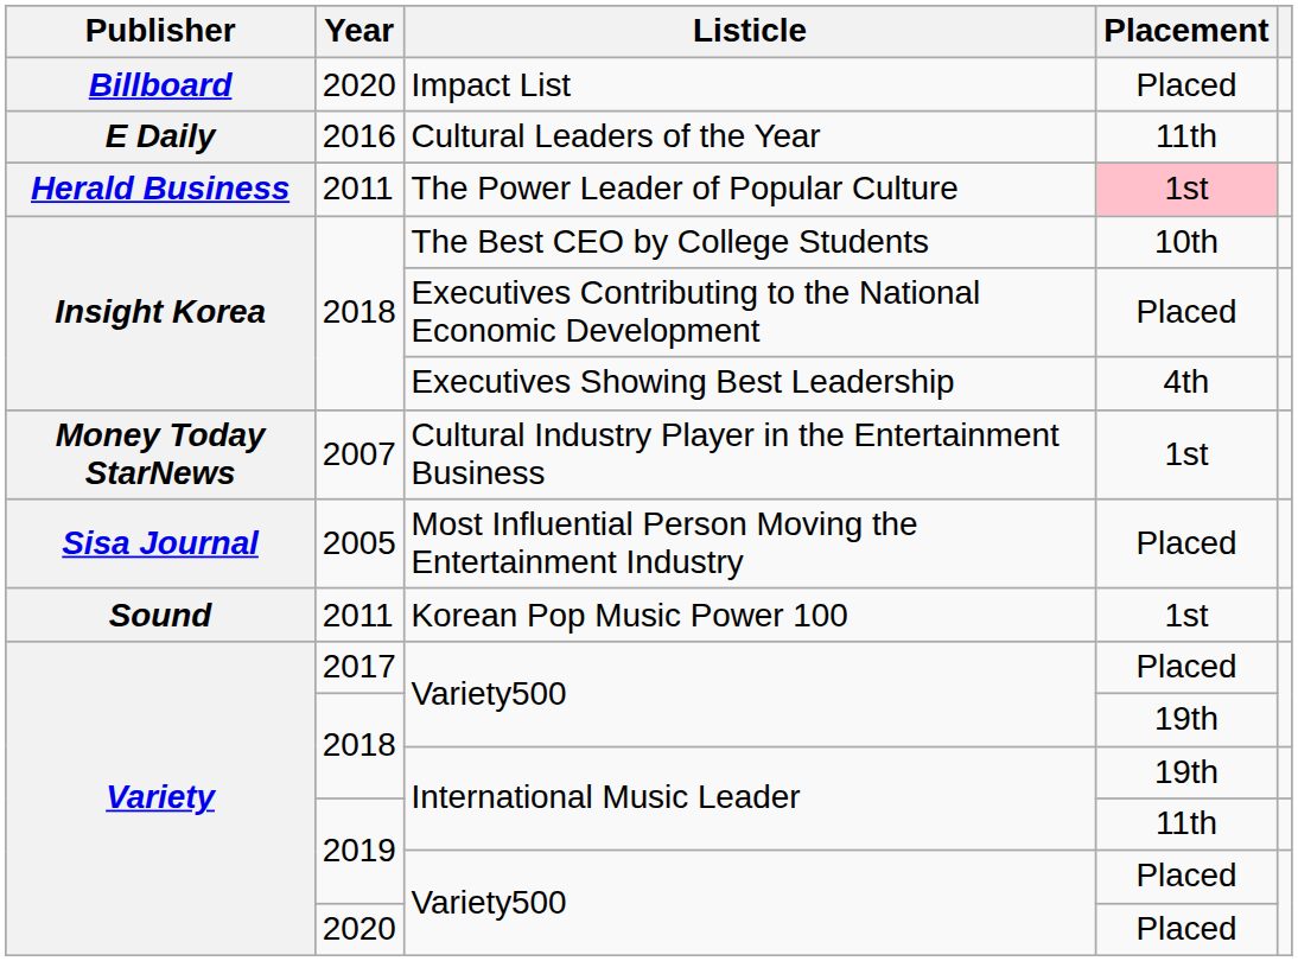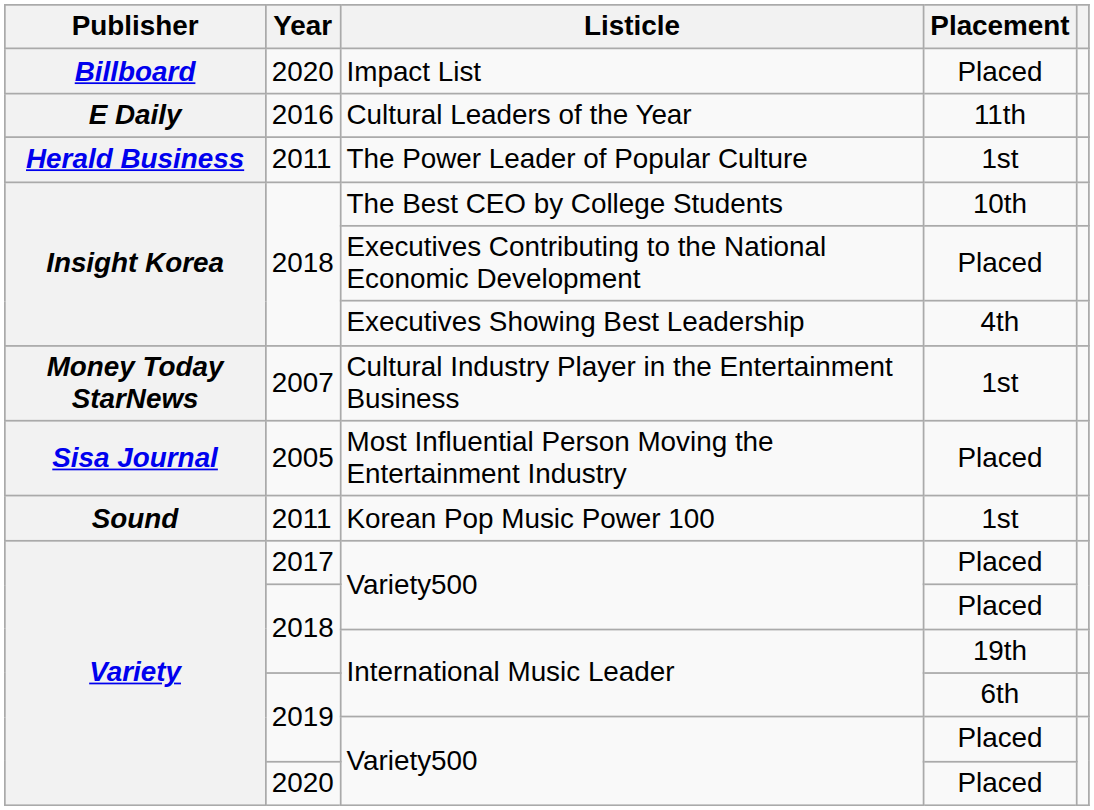The Power Leader of Popular Culture | Placement: pink background -> no background
2018 / Variety500 | Placement: 19th -> Placed
2019 / International Music Leader | Placement: 11th -> 6th
